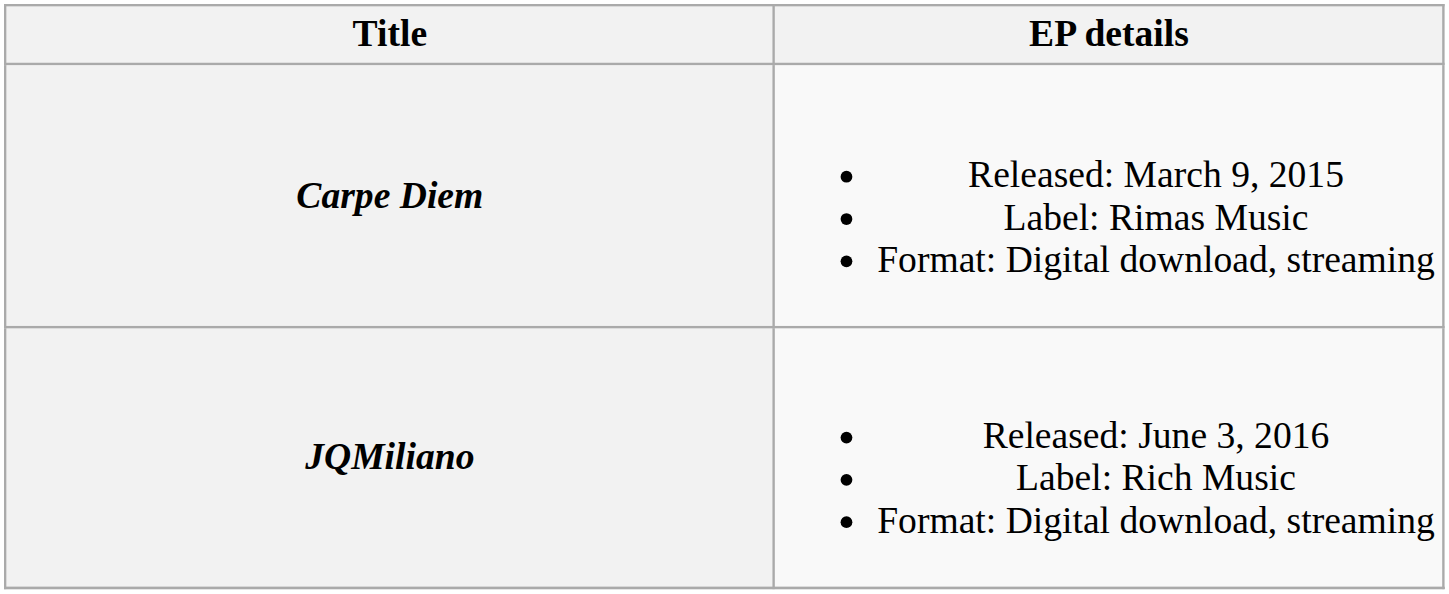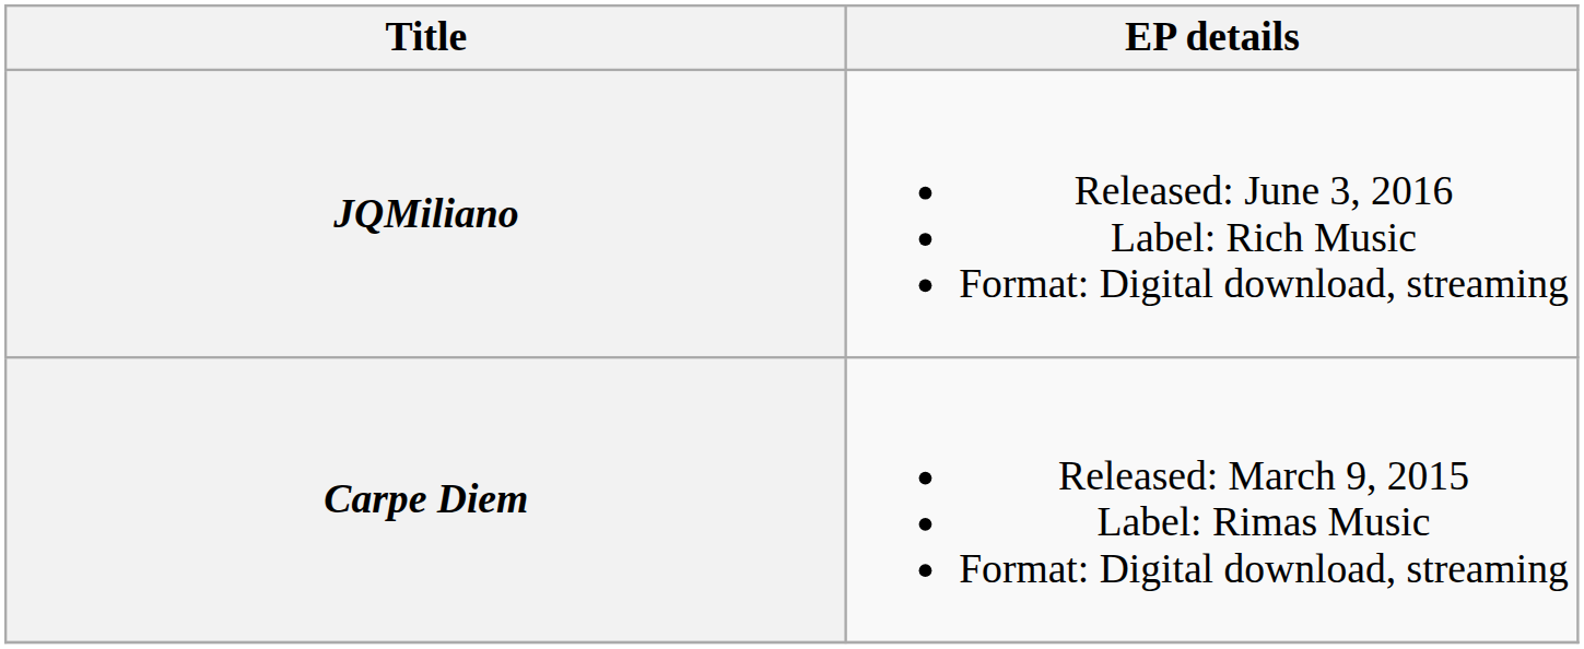rows swapped: Carpe Diem <-> JQMiliano
